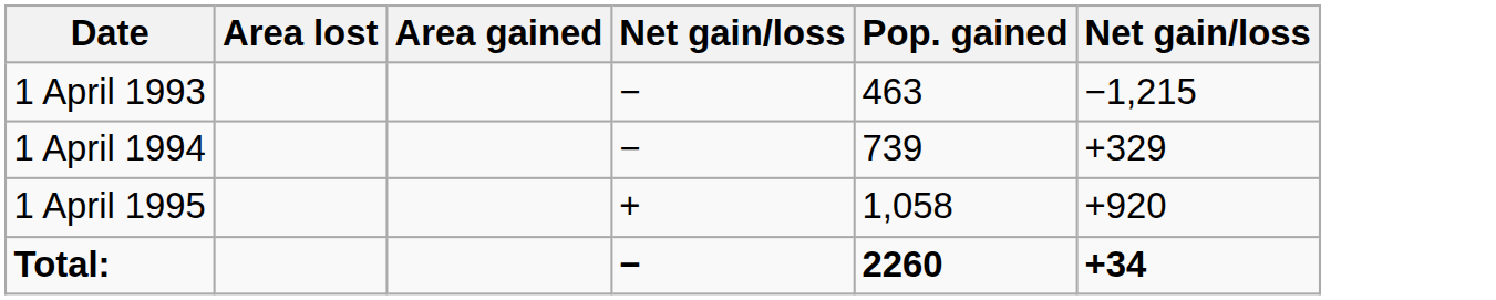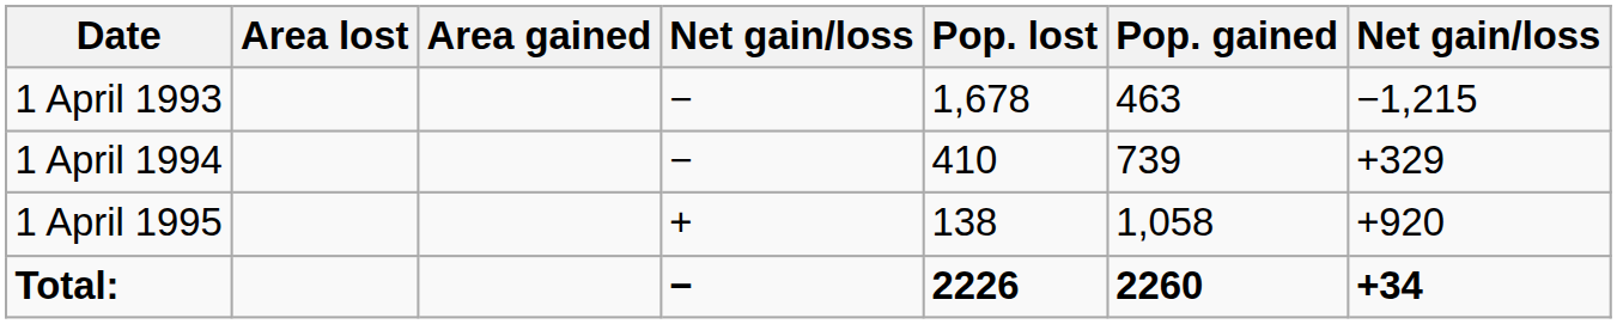+ column: Pop. lost | 1,678 | 410 | 138 | 2226
